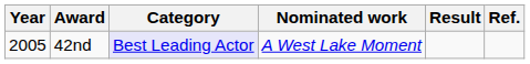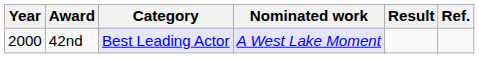42nd | Year: 2005 -> 2000
42nd | Nominated work: no background -> lavender background
